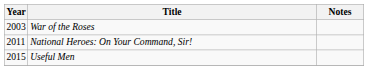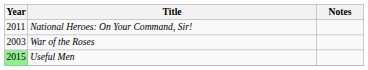rows swapped: War of the Roses <-> National Heroes: On Your Command, Sir!
Useful Men | Year: no background -> lightgreen background
